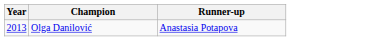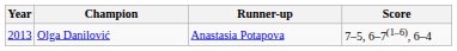+ column: Score | 7–5, 6–7(1–6), 6–4
